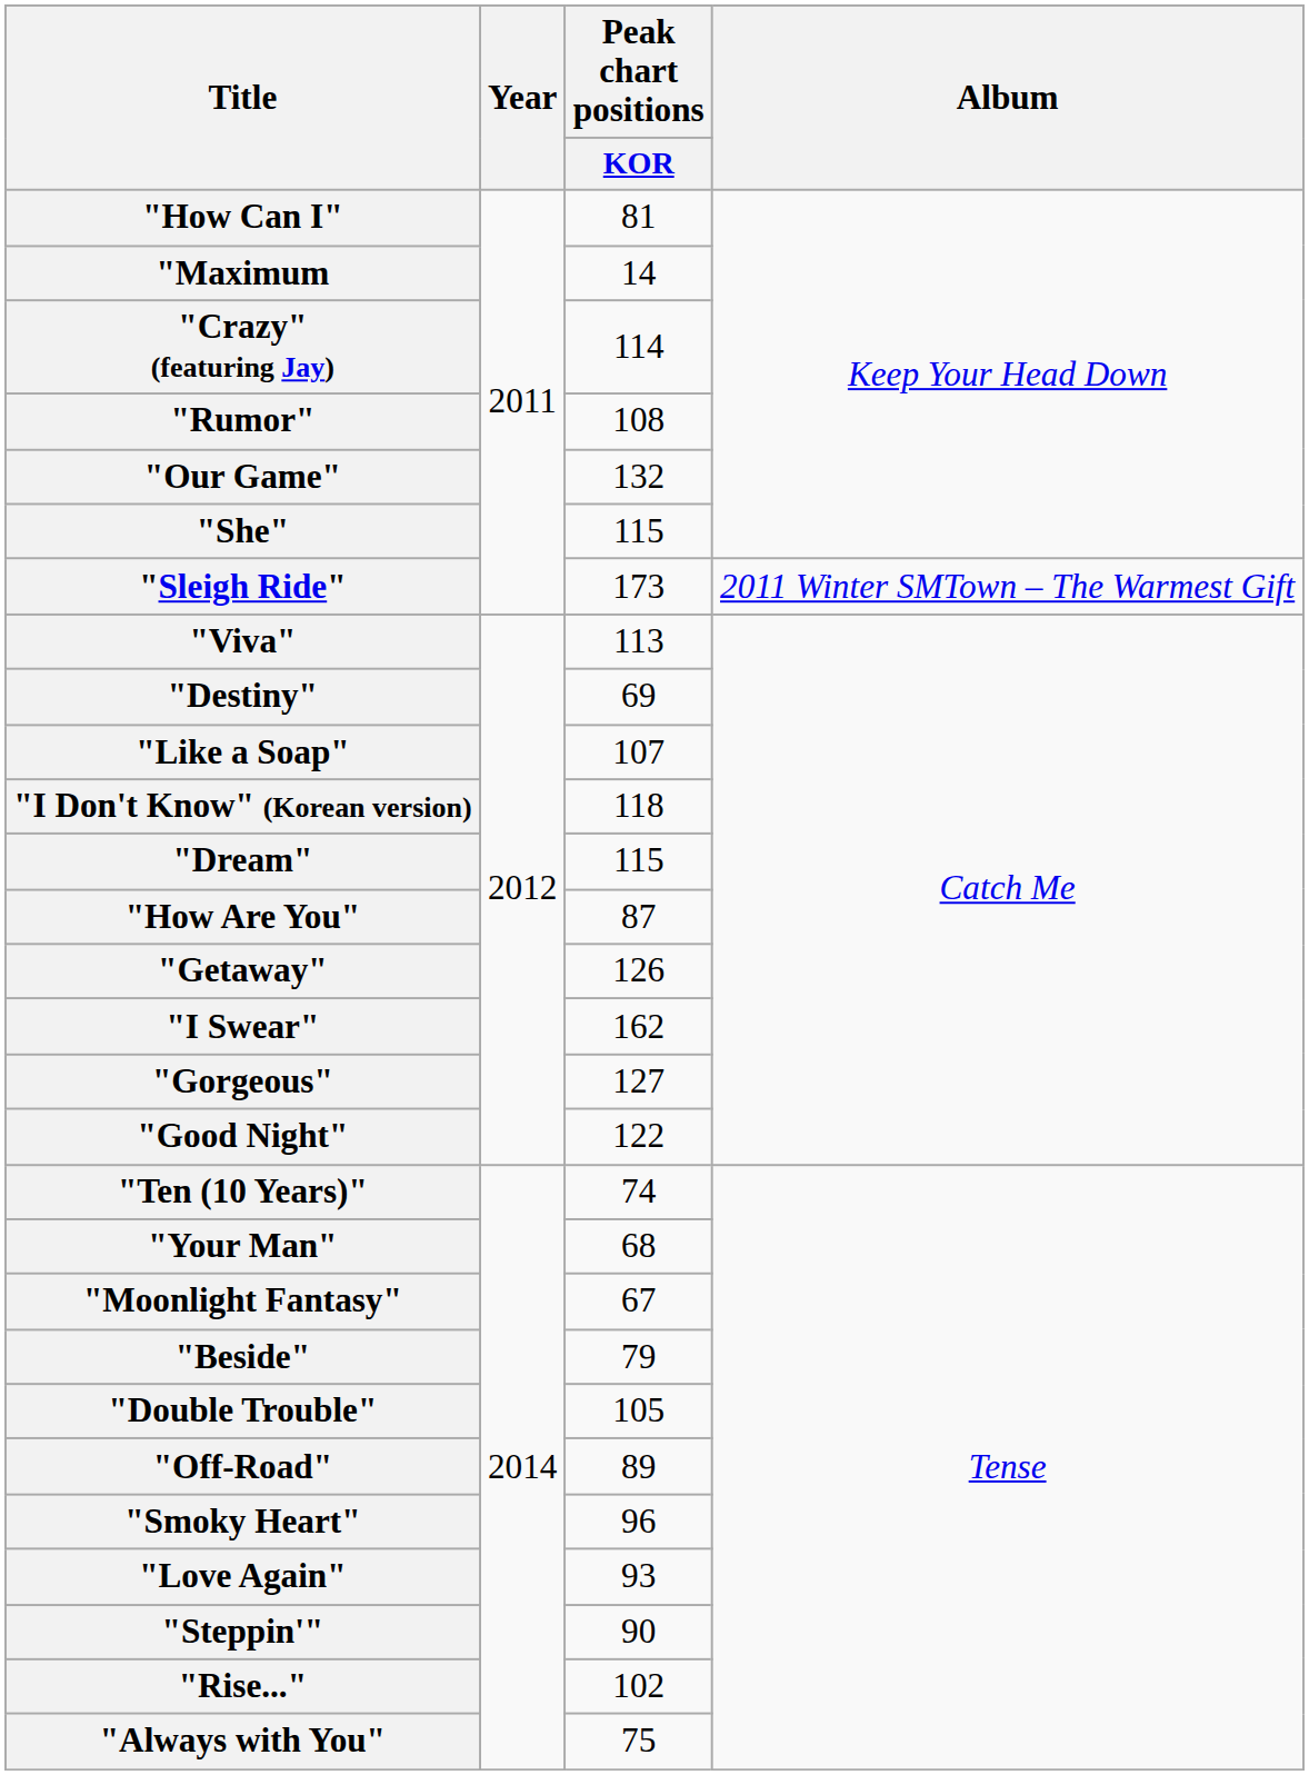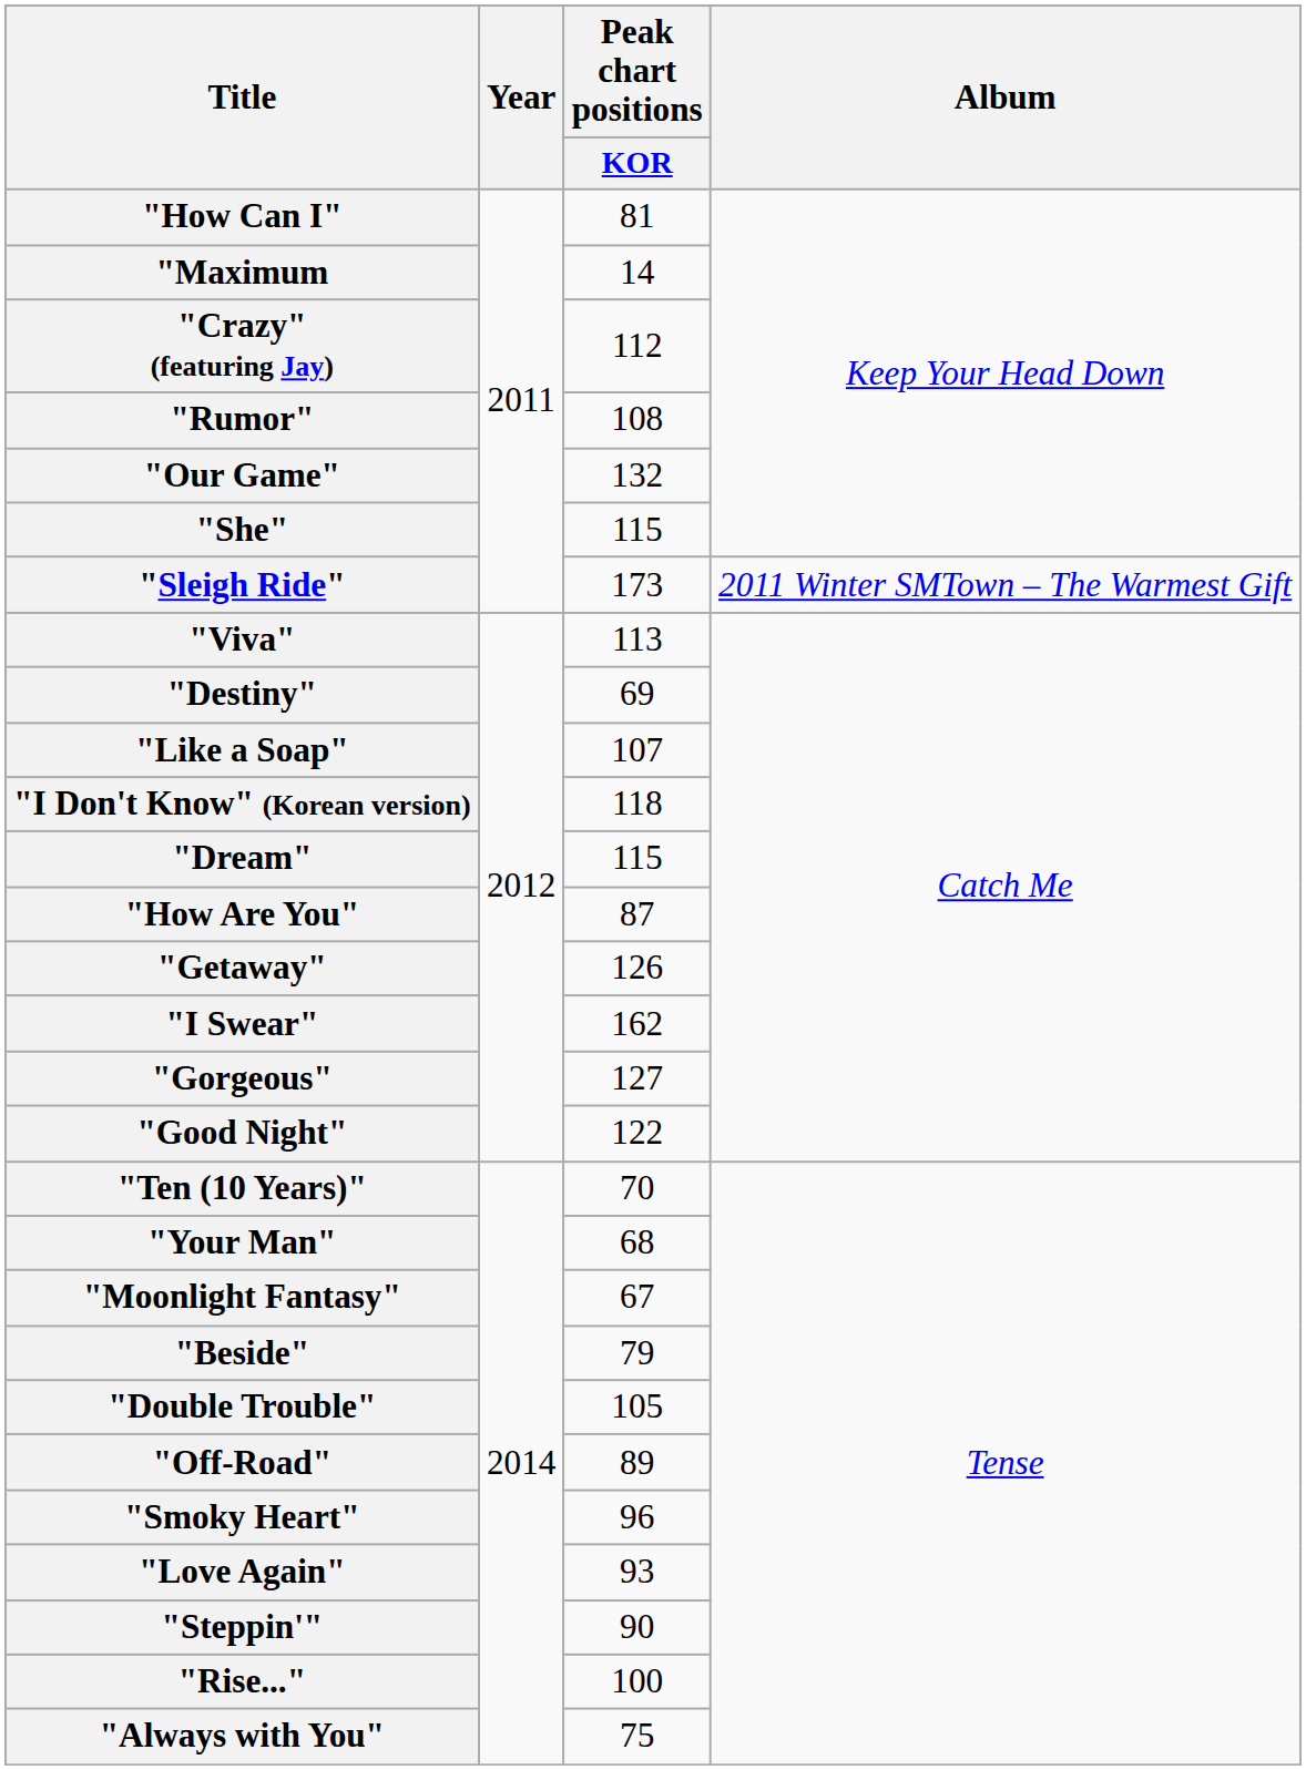"Crazy" (featuring Jay) | Peak chart positions / KOR: 114 -> 112
"Ten (10 Years)" | Peak chart positions / KOR: 74 -> 70
"Rise..." | Peak chart positions / KOR: 102 -> 100
